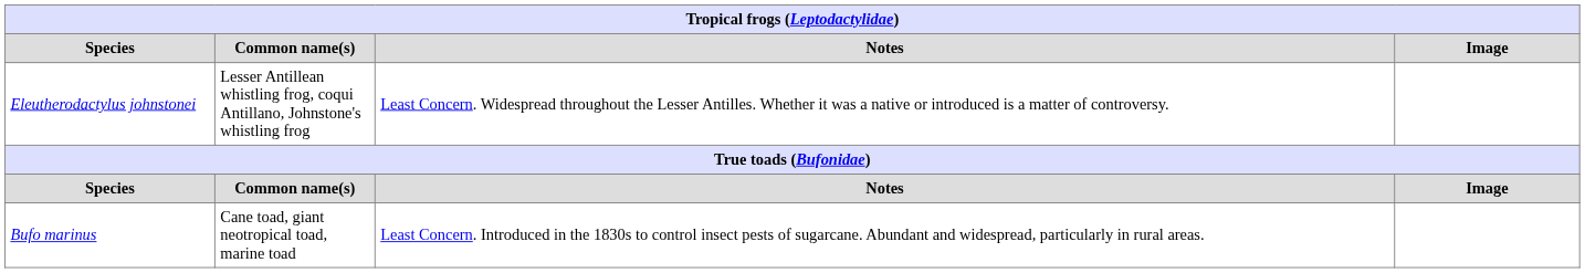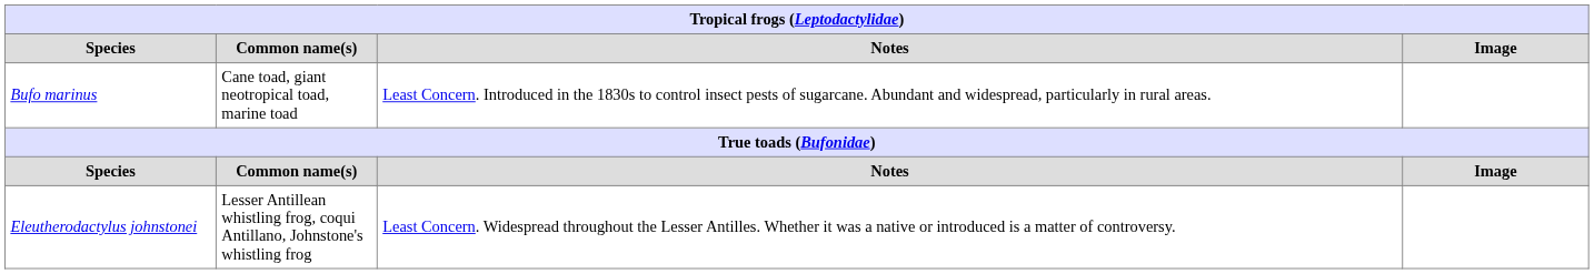rows swapped: Eleutherodactylus johnstonei <-> Bufo marinus
